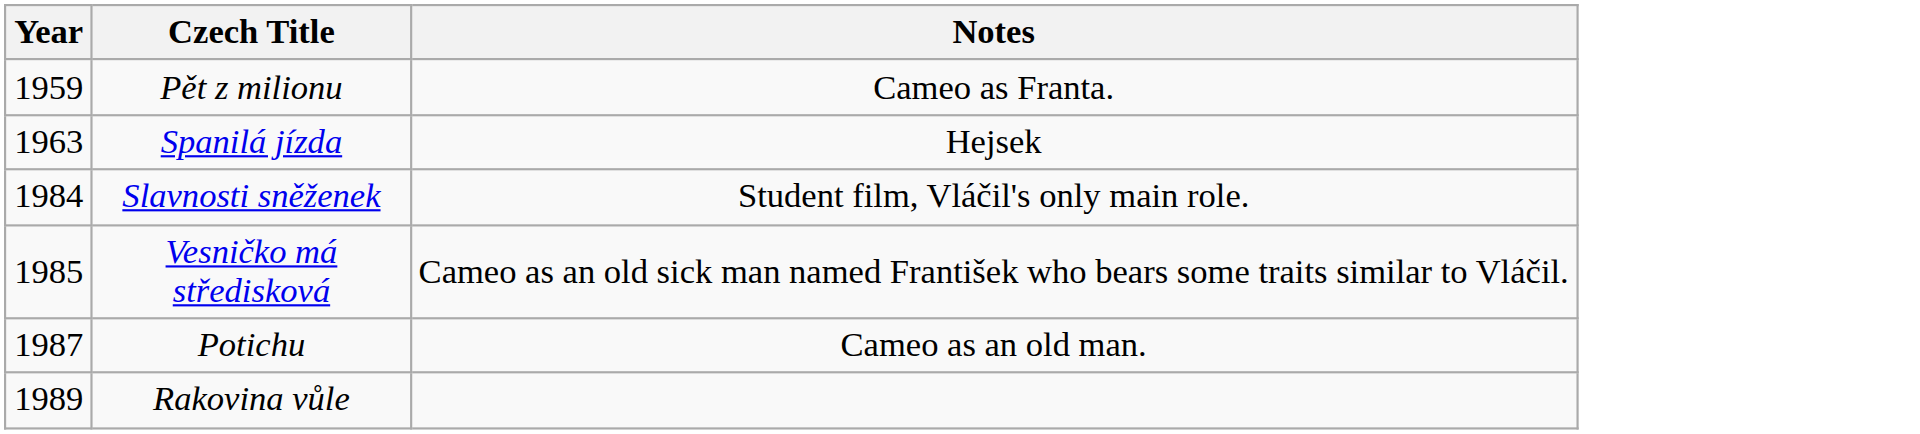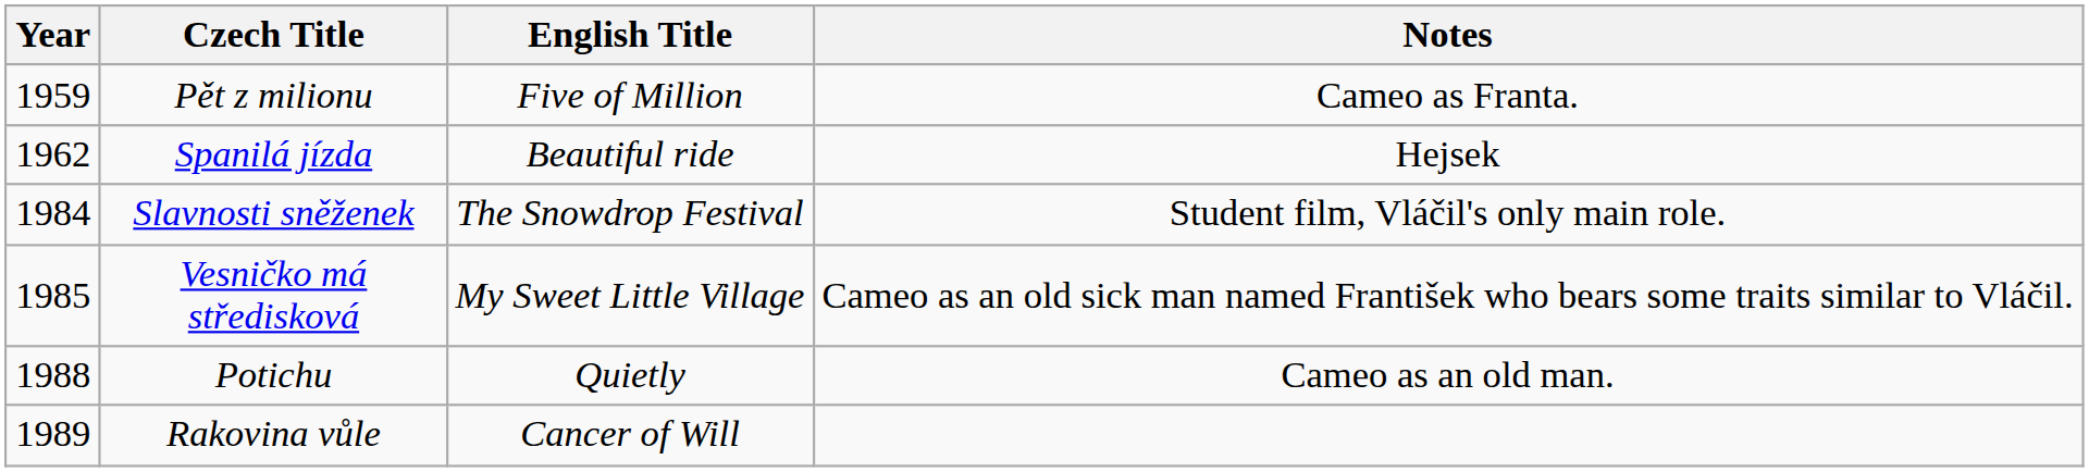+ column: English Title | Five of Million | Beautiful ride | The Snowdrop Festival | My Sweet Little Village | Quietly | Cancer of Will
Spanilá jízda | Year: 1963 -> 1962
Potichu | Year: 1987 -> 1988
